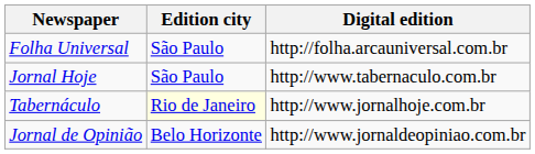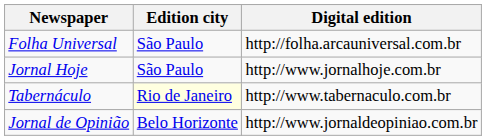Jornal Hoje | Digital edition: http://www.tabernaculo.com.br -> http://www.jornalhoje.com.br
Tabernáculo | Digital edition: http://www.jornalhoje.com.br -> http://www.tabernaculo.com.br
